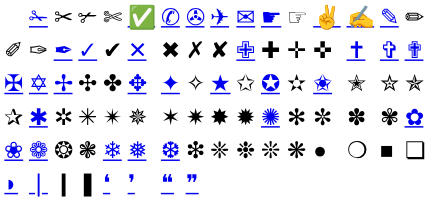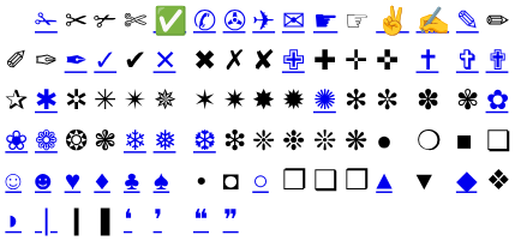- row: ✠ | ✡ | ✢ | ✣ | ✤ | ✥ | ✦ | ✧ | ★ | ✩ | ✪ | ✫ | ✬ | ✭ | ✮ | ✯
+ row: ☺ | ☻ | ♥ | ♦ | ♣ | ♠ | • | ◘ | ○ | ❐ | ❑ | ❒ | ▲ | ▼ | ◆ | ❖
